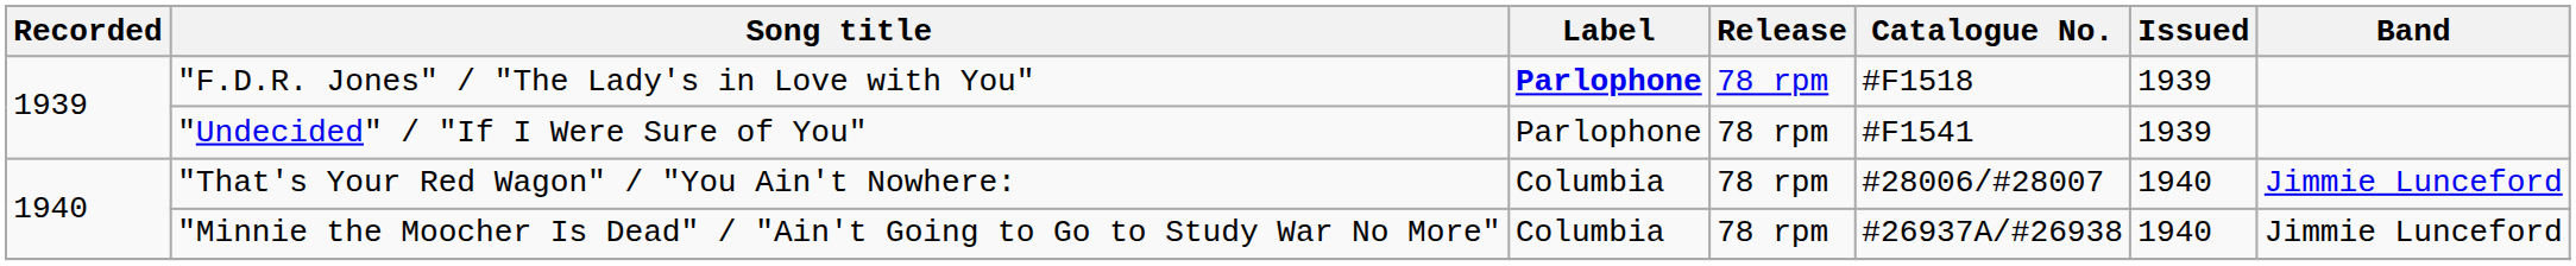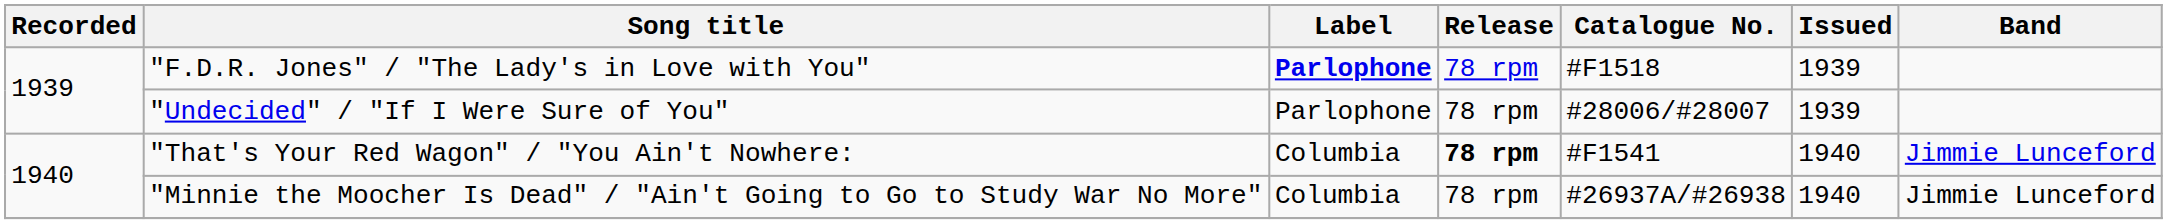"Undecided" / "If I Were Sure of You" | Catalogue No.: #F1541 -> #28006/#28007
"That's Your Red Wagon" / "You Ain't Nowhere: | Release: normal -> bold
"That's Your Red Wagon" / "You Ain't Nowhere: | Catalogue No.: #28006/#28007 -> #F1541
